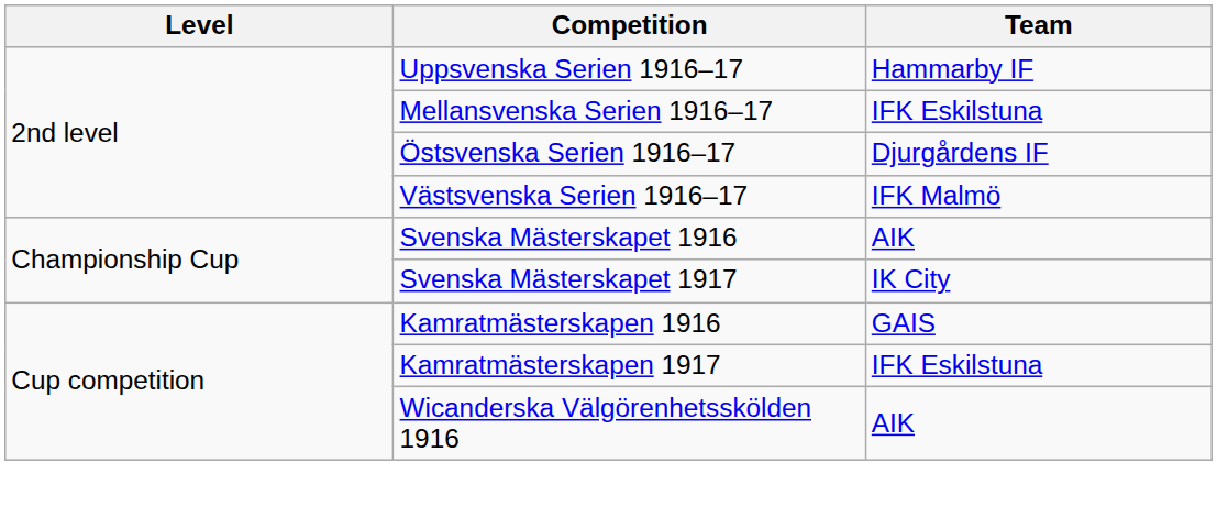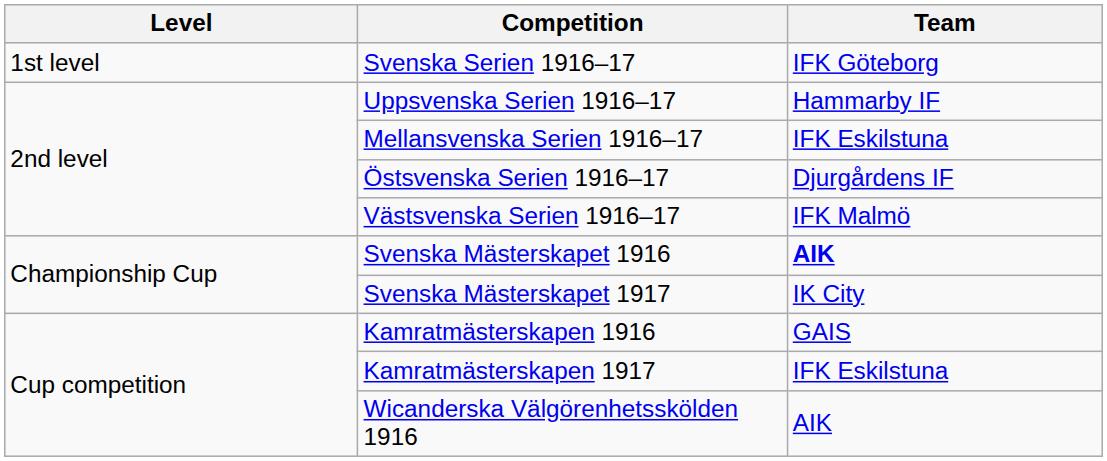+ row: 1st level | Svenska Serien 1916–17 | IFK Göteborg
Svenska Mästerskapet 1916 | Team: normal -> bold
